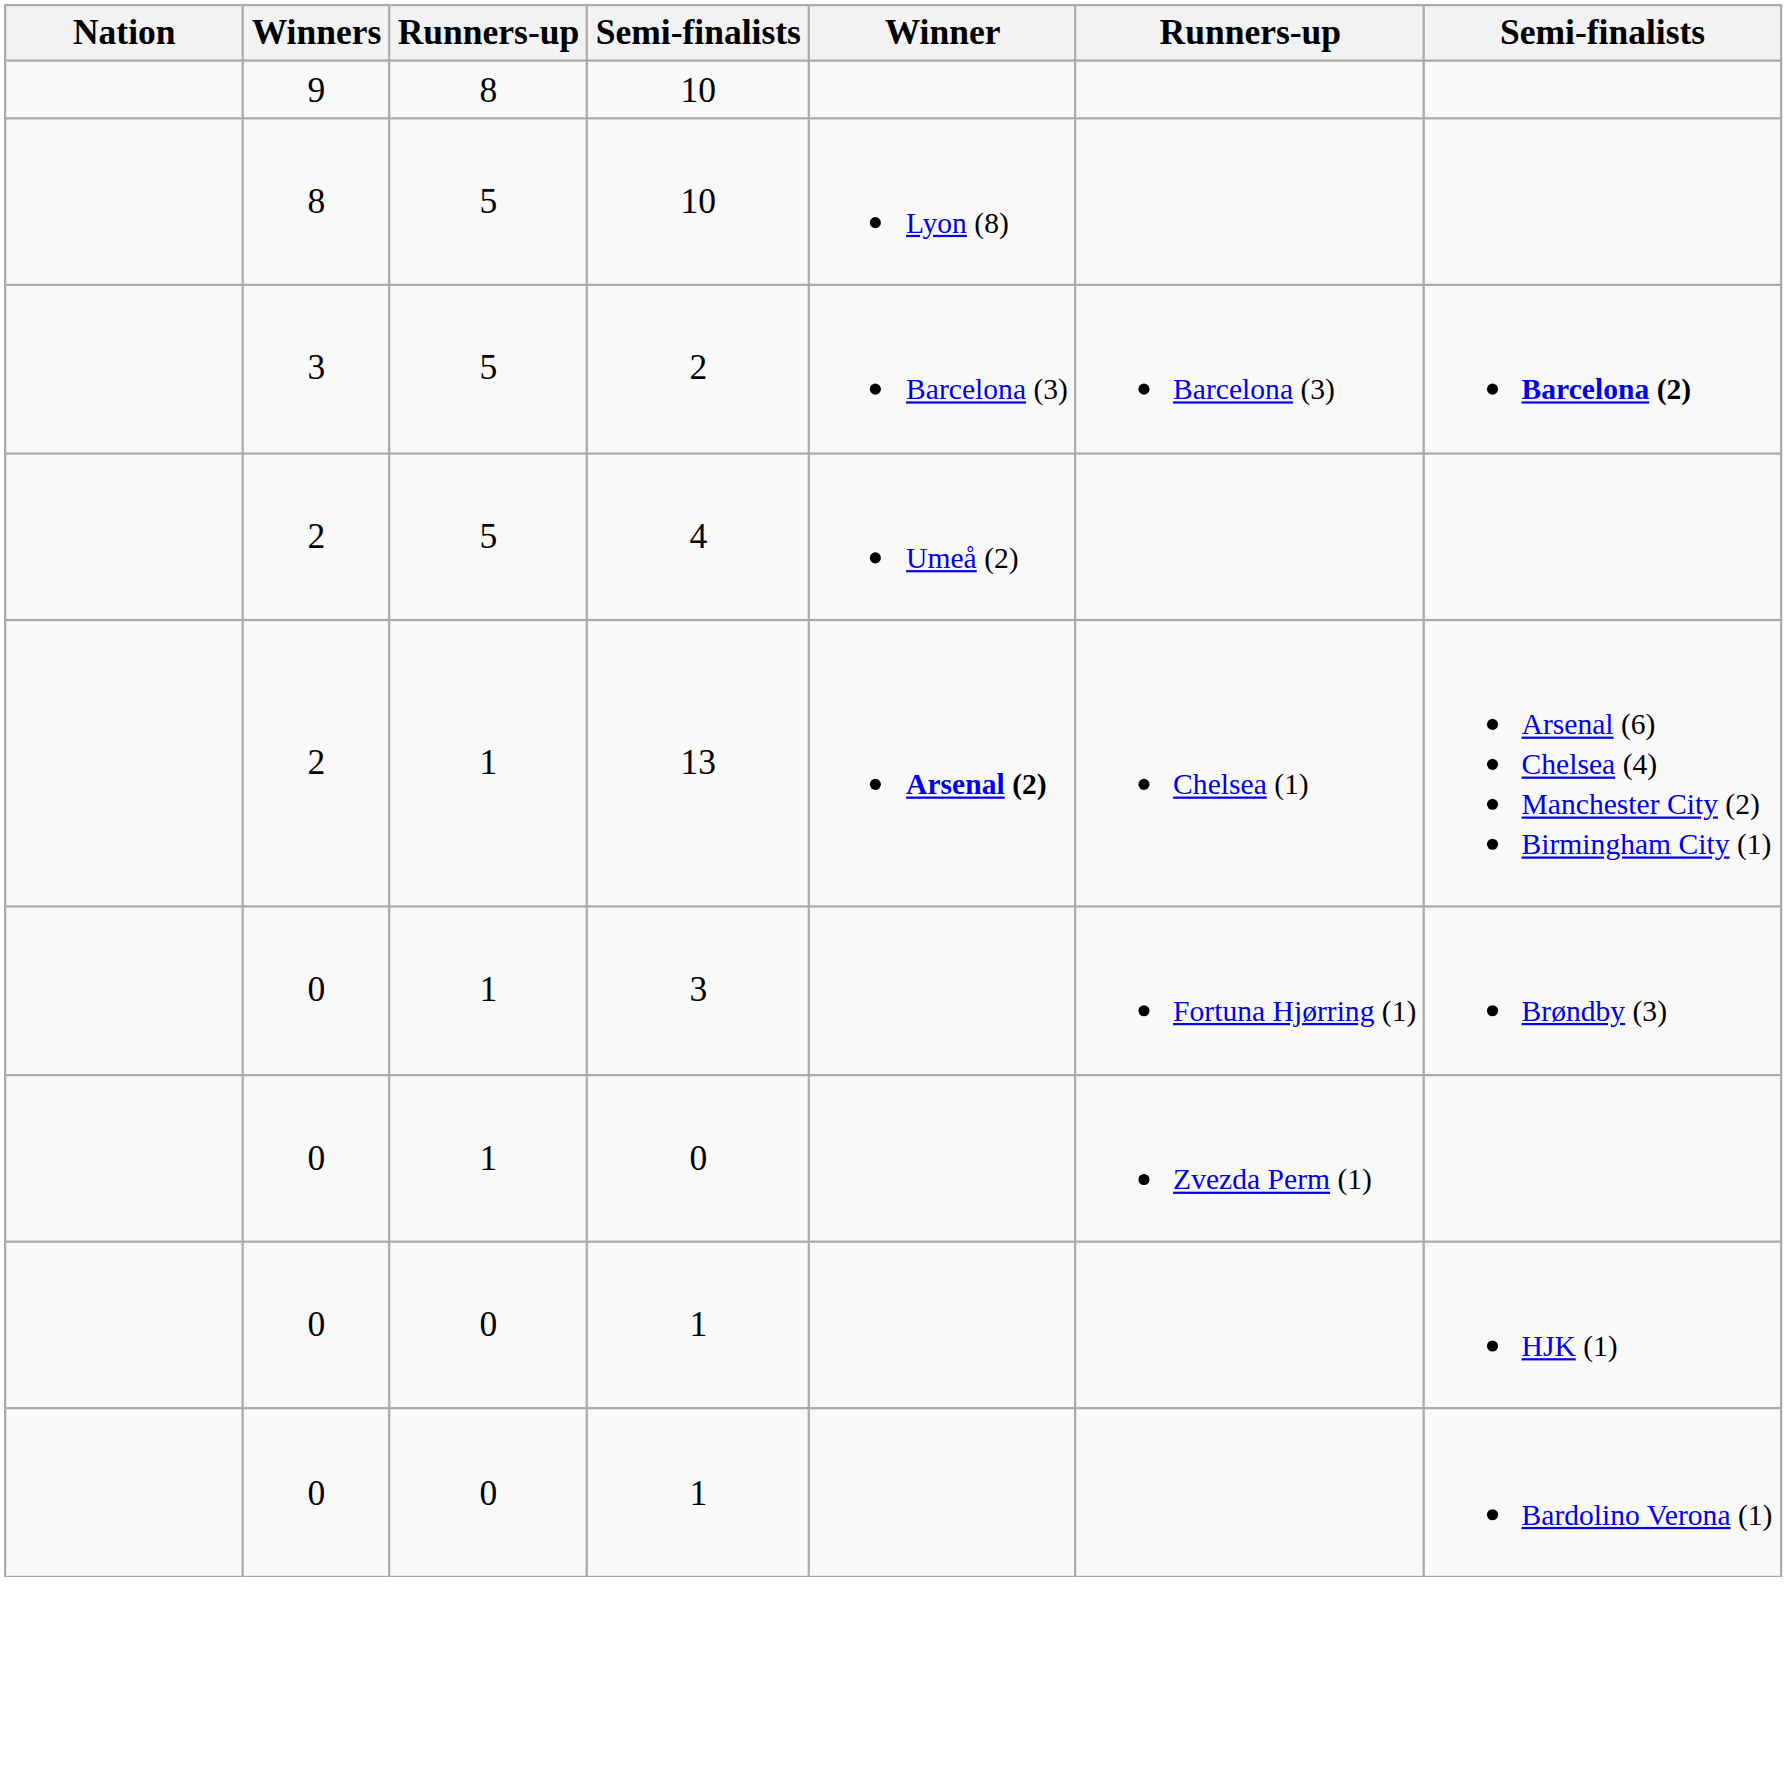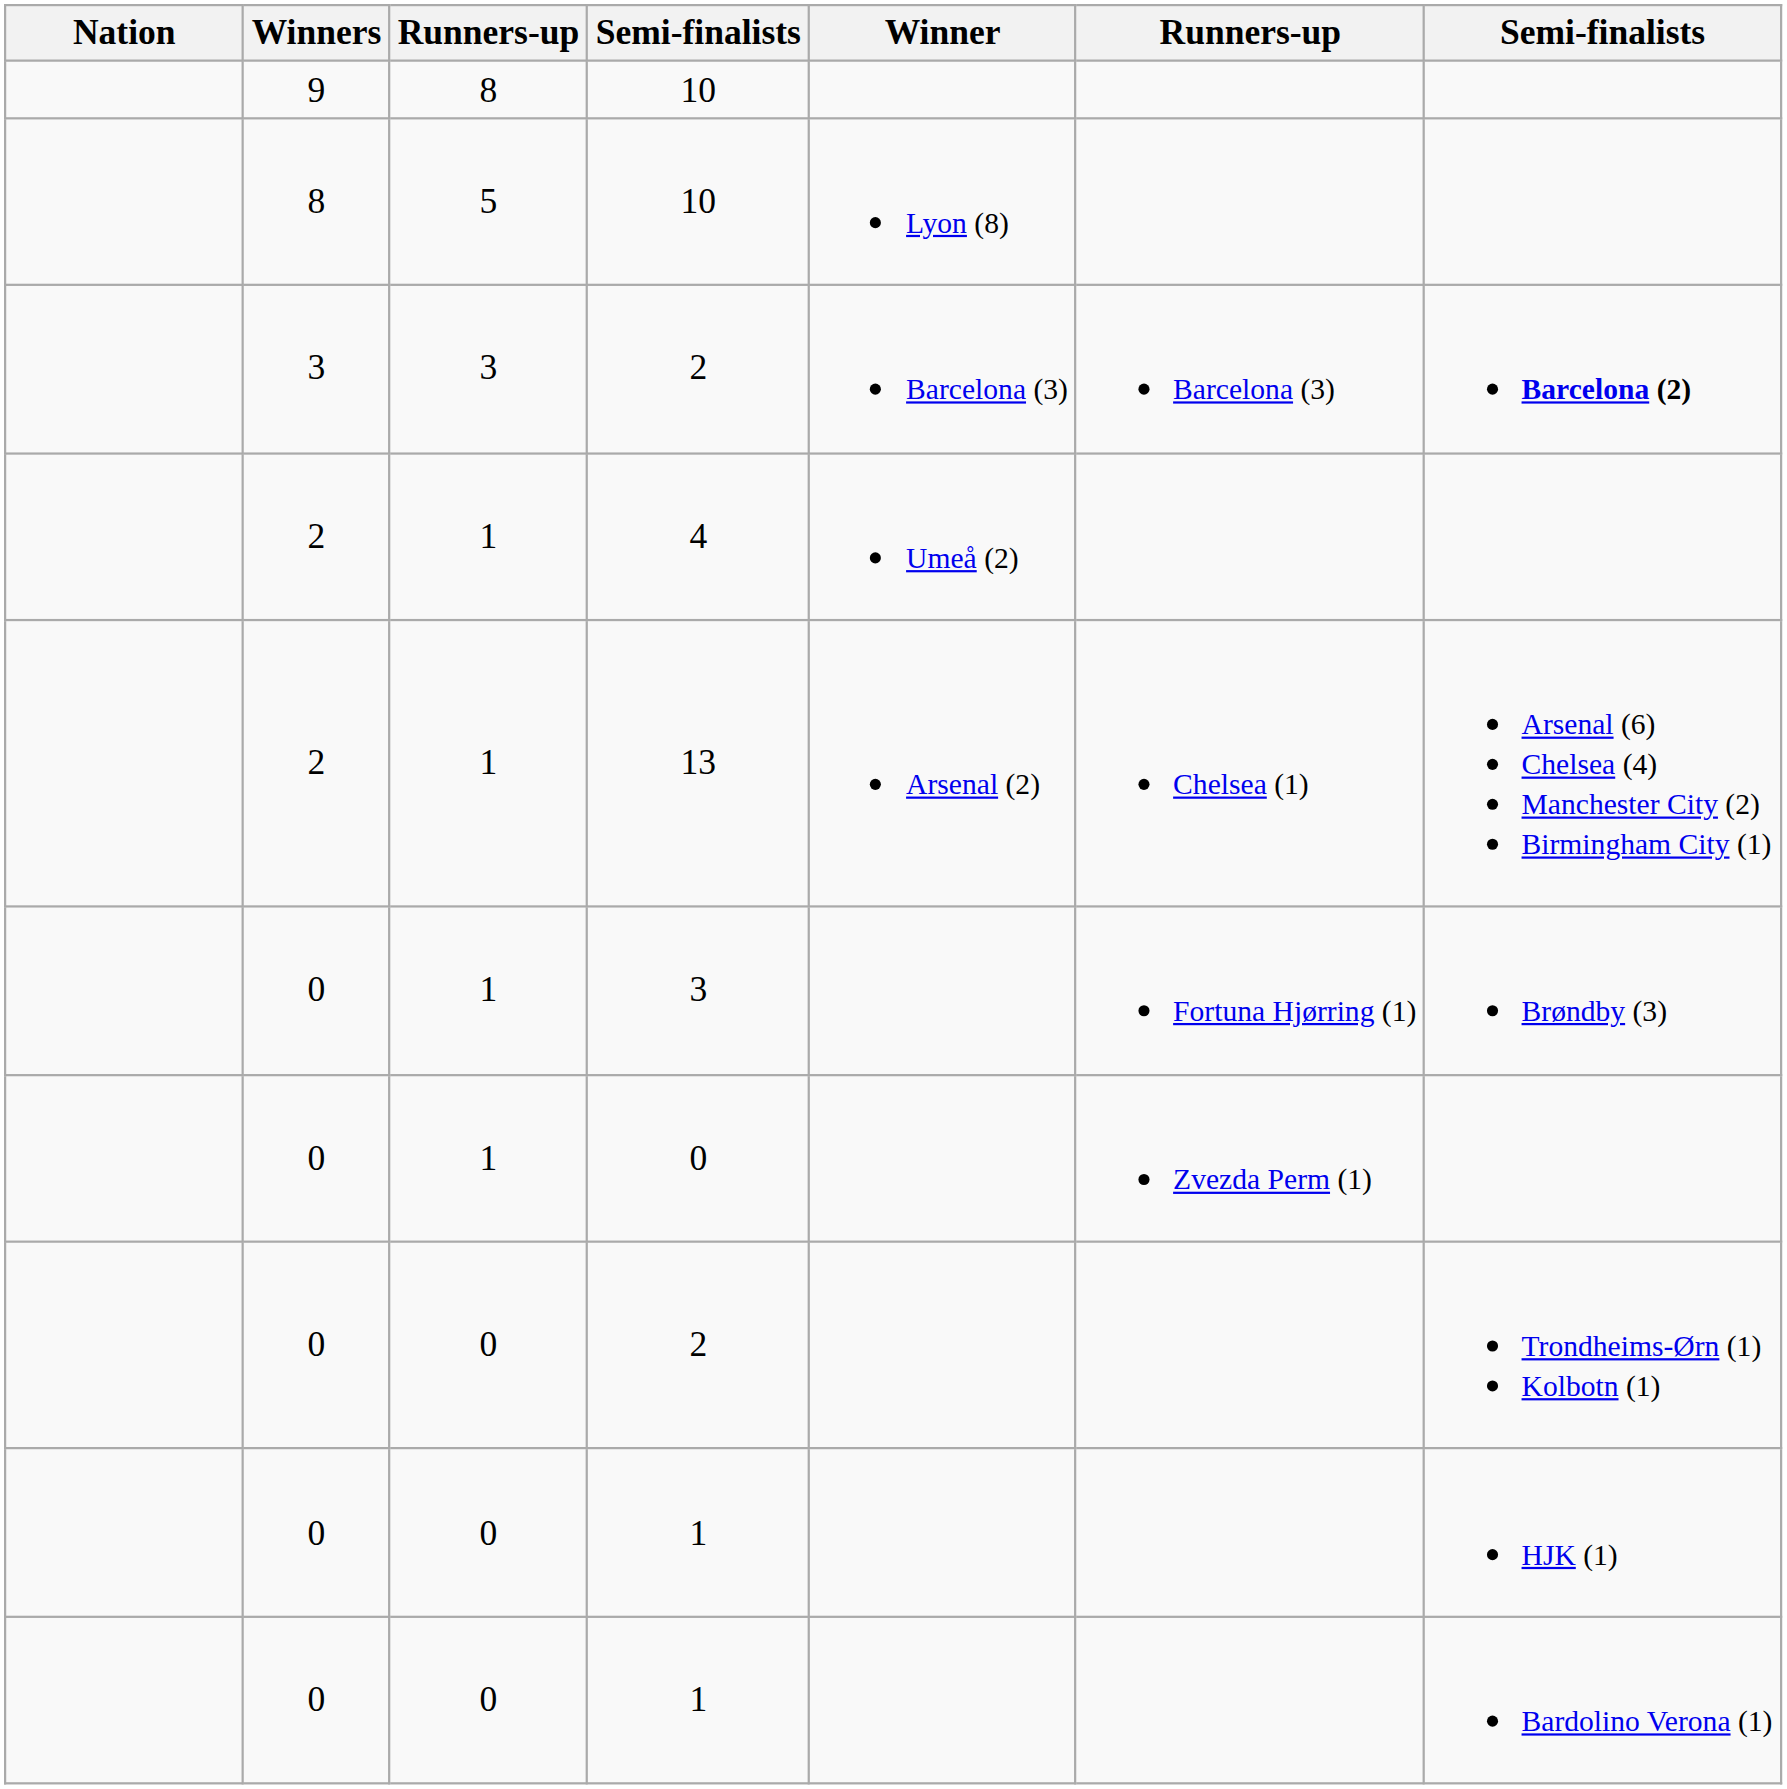3 / 2 | column 3: 5 -> 3
4 | column 3: 5 -> 1
13 | Winner: bold -> normal
+ row: 0 | 0 | 2 | Trondheims-Ørn (1) Kolbotn (1)
